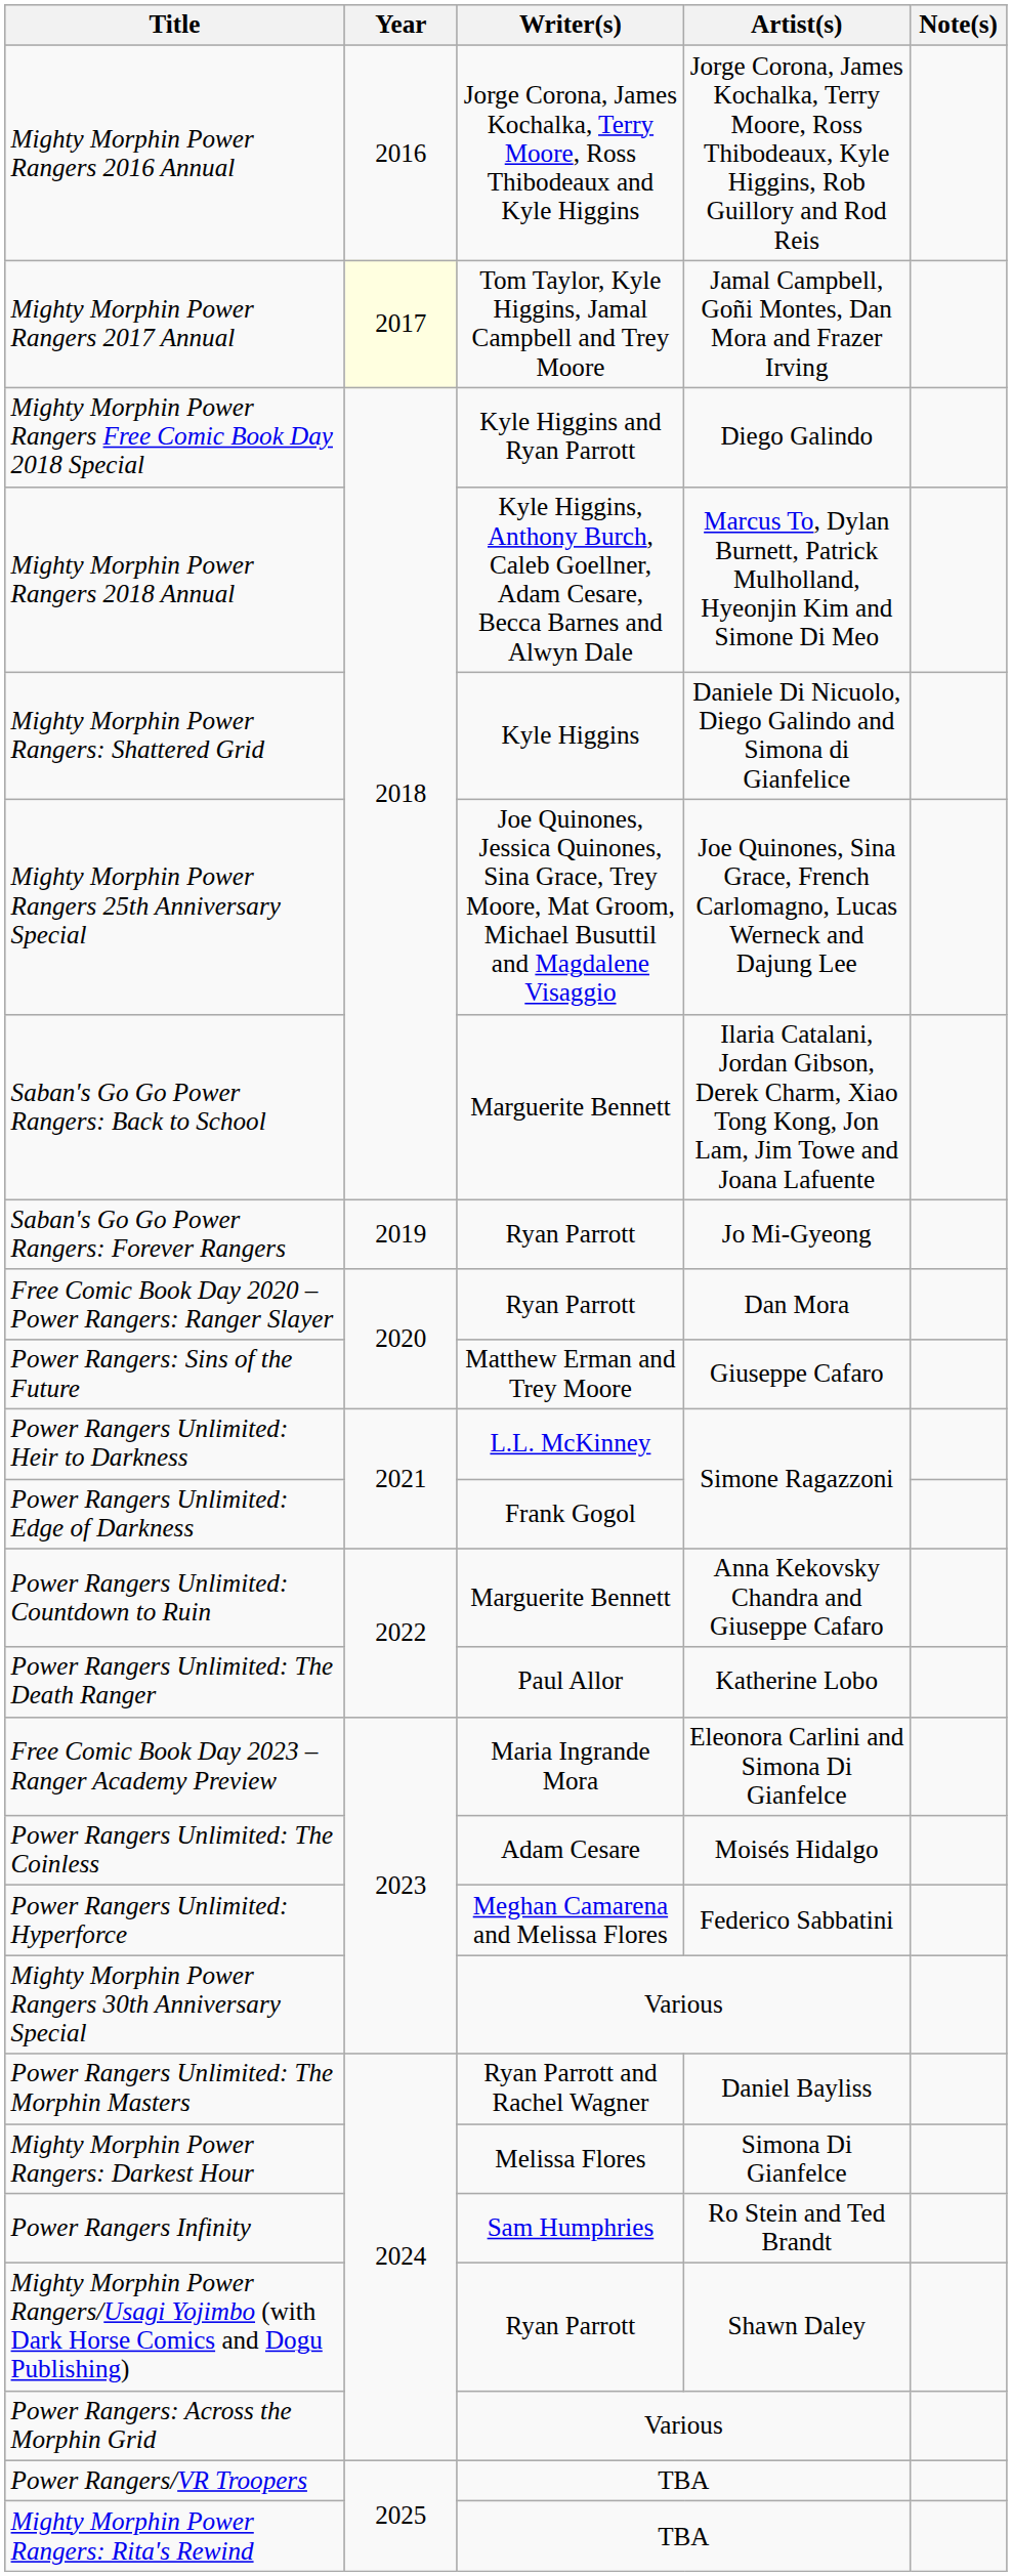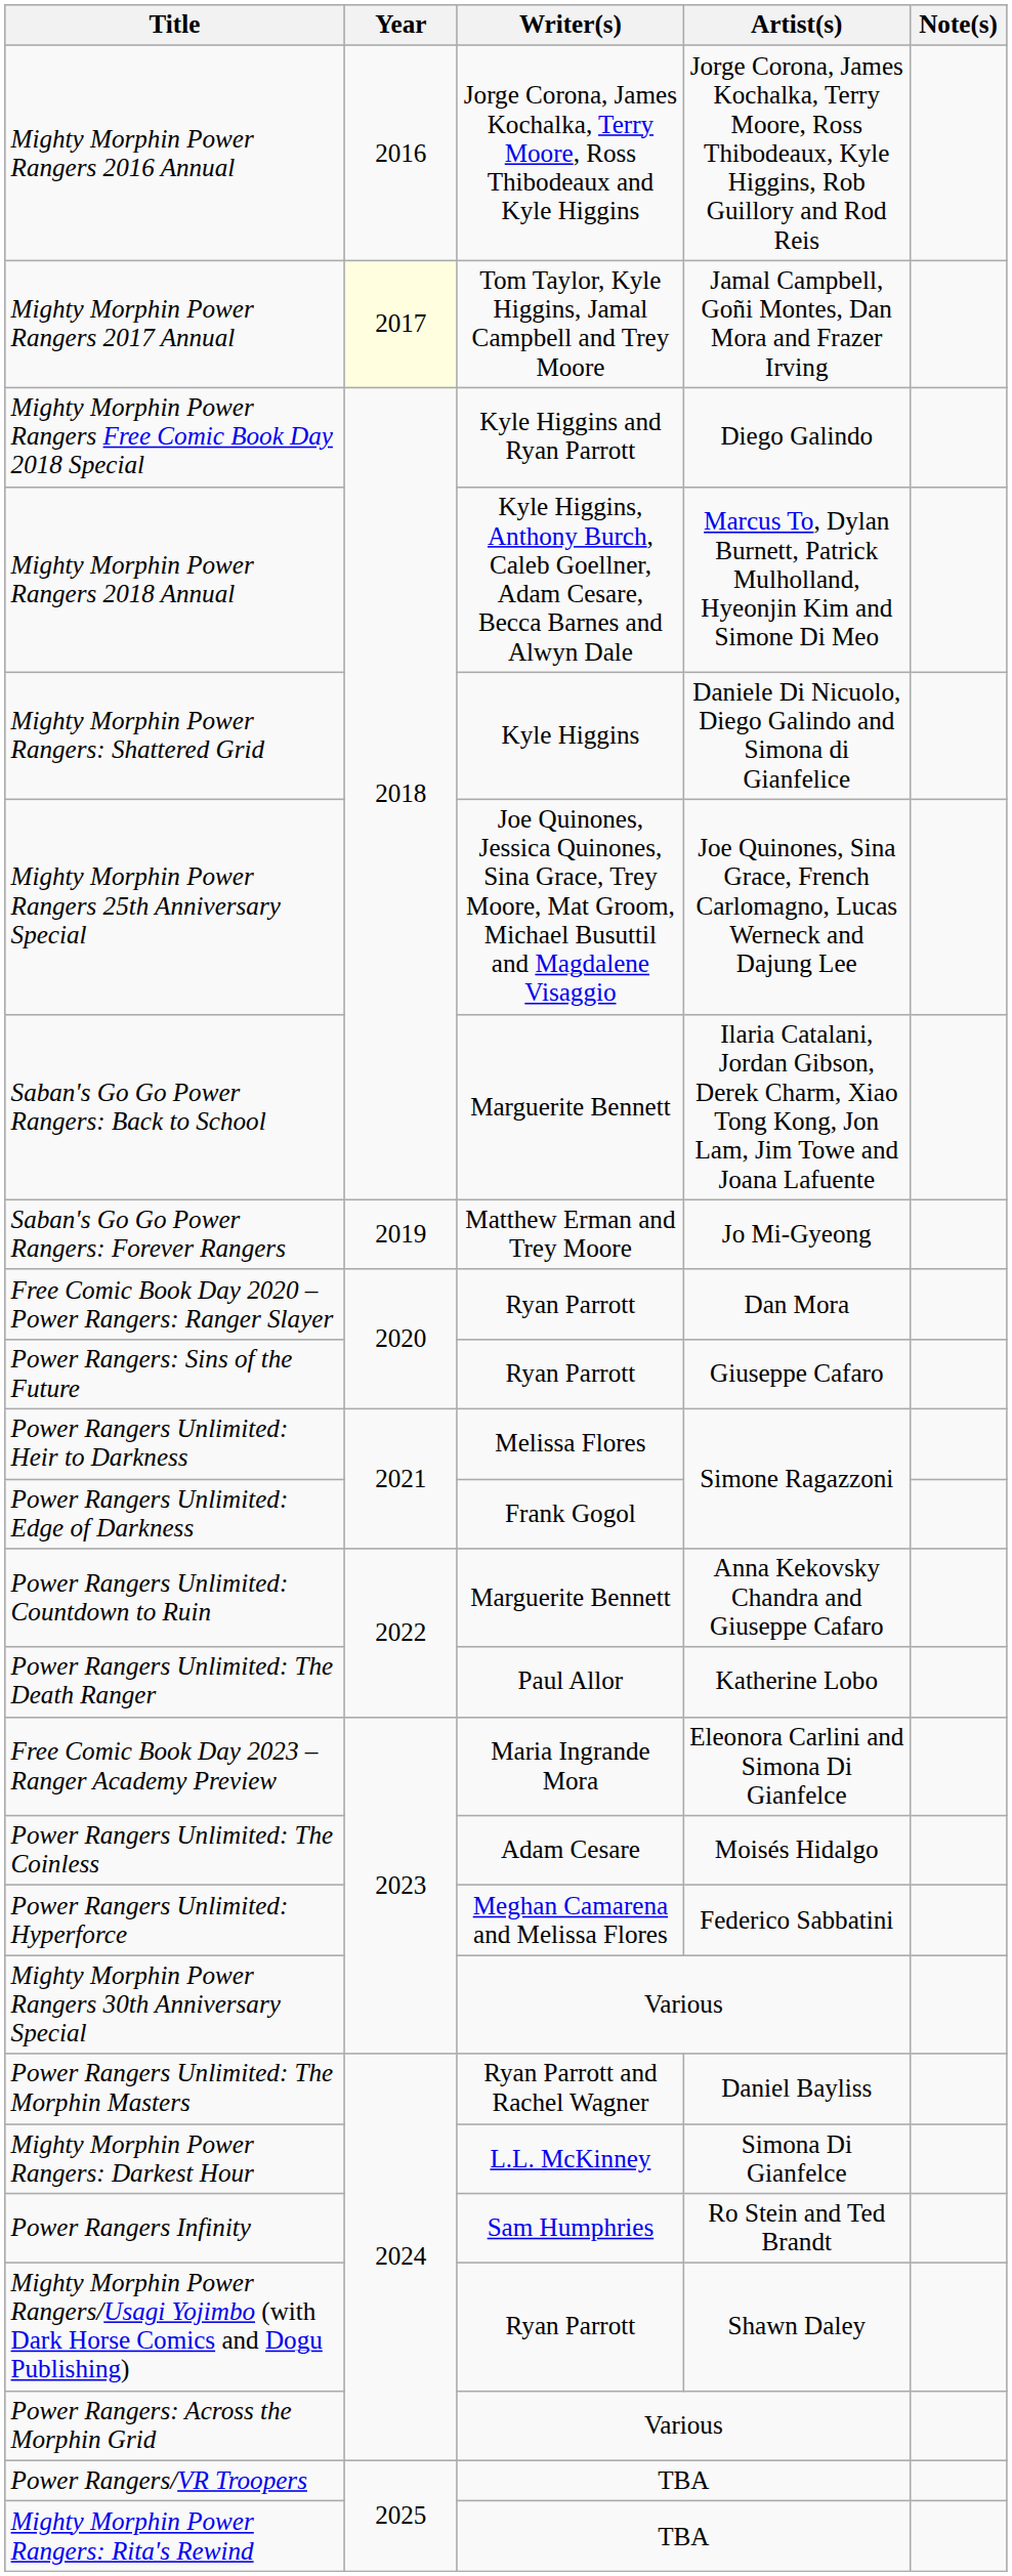Saban's Go Go Power Rangers: Forever Rangers | Writer(s): Ryan Parrott -> Matthew Erman and Trey Moore
Power Rangers: Sins of the Future | Writer(s): Matthew Erman and Trey Moore -> Ryan Parrott
Power Rangers Unlimited: Heir to Darkness | Writer(s): L.L. McKinney -> Melissa Flores
Mighty Morphin Power Rangers: Darkest Hour | Writer(s): Melissa Flores -> L.L. McKinney
